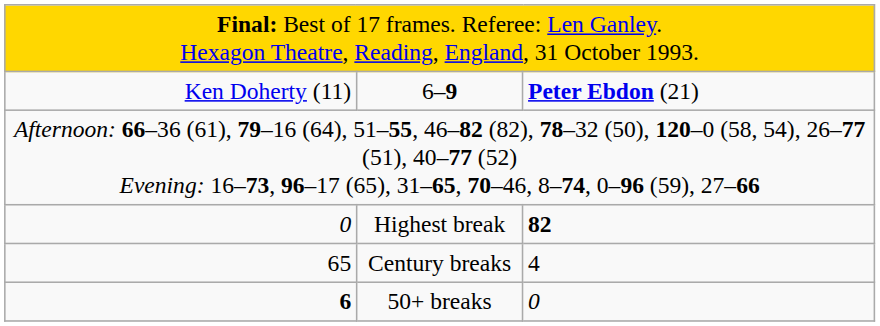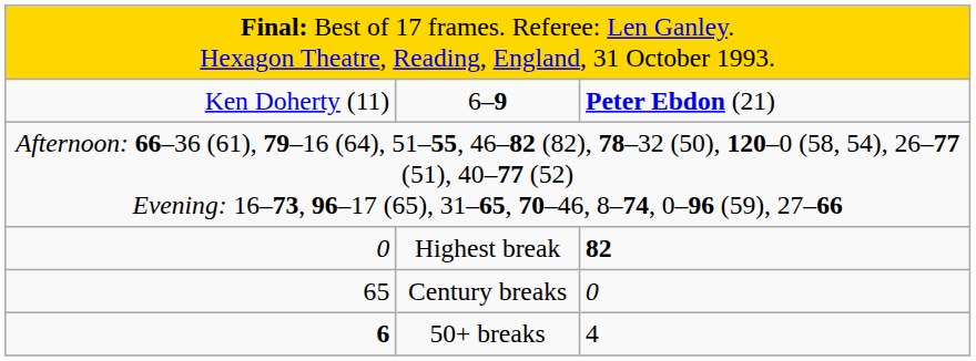Century breaks | column 3: 4 -> 0
50+ breaks | column 3: 0 -> 4
